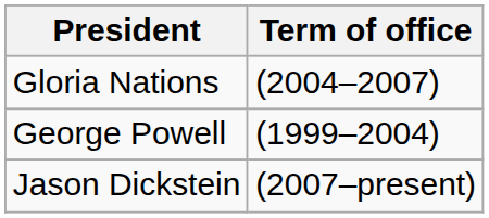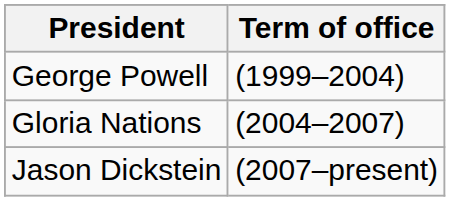rows swapped: George Powell <-> Gloria Nations
